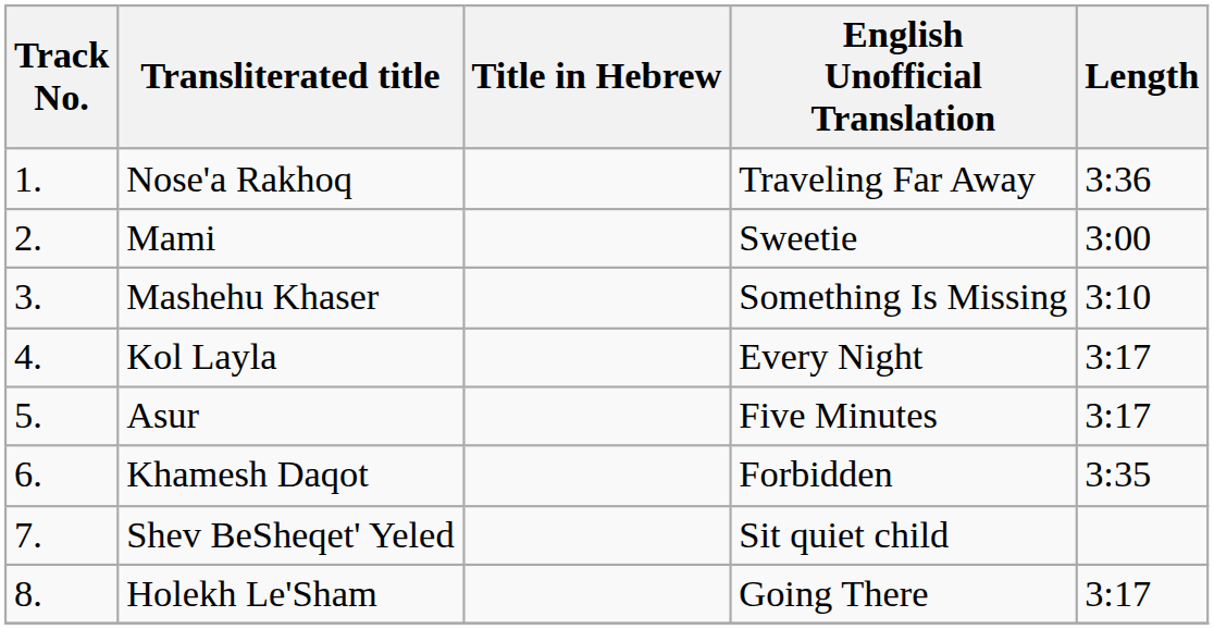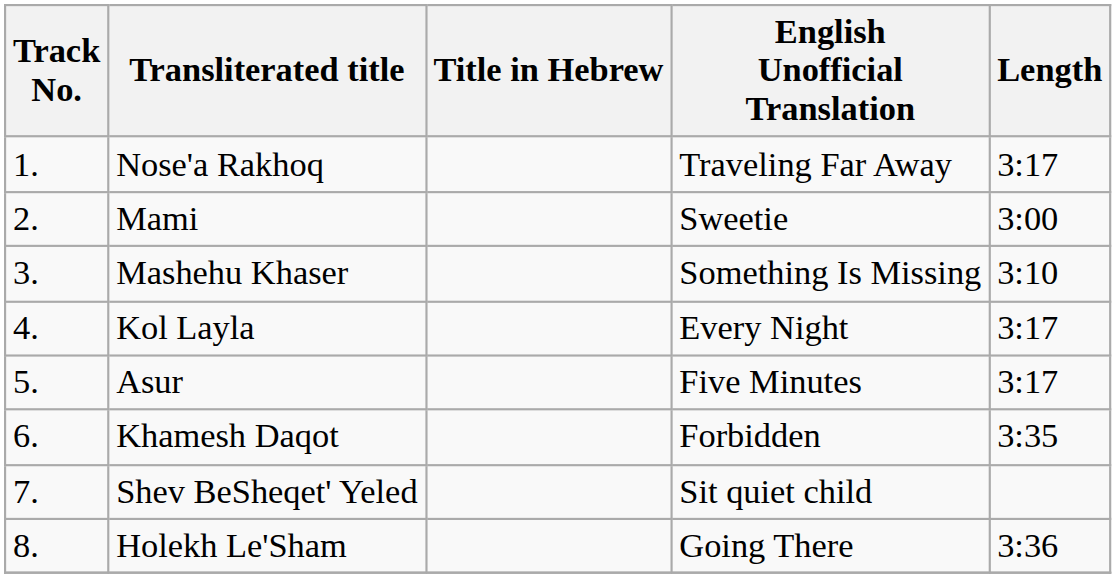Nose'a Rakhoq | Length: 3:36 -> 3:17
Holekh Le'Sham | Length: 3:17 -> 3:36
